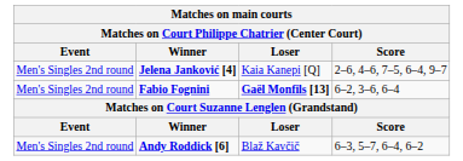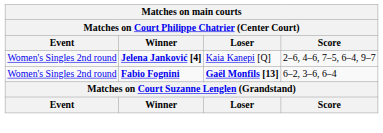Jelena Janković [4] | Event: Men's Singles 2nd round -> Women's Singles 2nd round
Fabio Fognini | Event: Men's Singles 2nd round -> Women's Singles 2nd round
- row: Men's Singles 2nd round | Andy Roddick [6] | Blaž Kavčič | 6–3, 5–7, 6–4, 6–2
